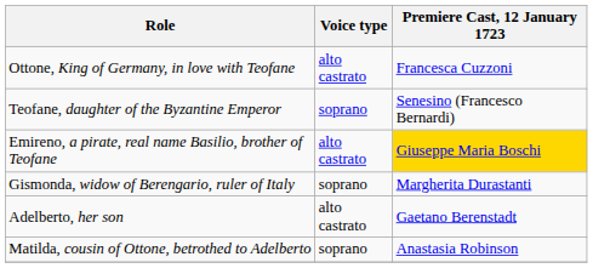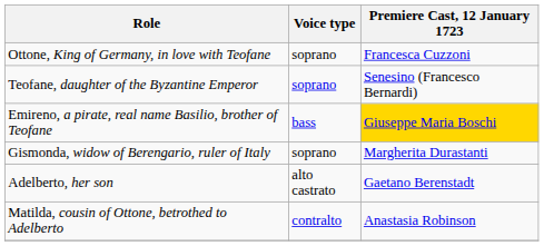Ottone, King of Germany, in love with Teofane | Voice type: alto castrato -> soprano
Emireno, a pirate, real name Basilio, brother of Teofane | Voice type: alto castrato -> bass
Matilda, cousin of Ottone, betrothed to Adelberto | Voice type: soprano -> contralto
